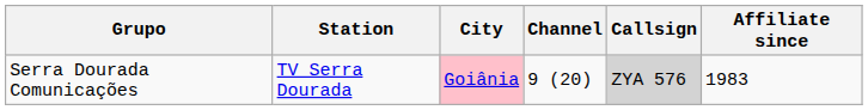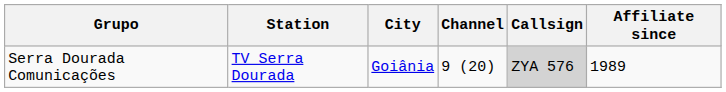Serra Dourada Comunicações | City: pink background -> no background
Serra Dourada Comunicações | Affiliate since: 1983 -> 1989
